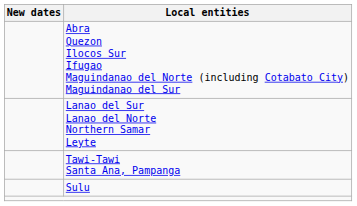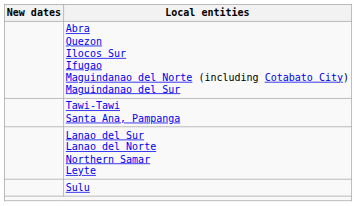rows swapped: Lanao del Sur Lanao del Norte Northern Samar Leyte <-> Tawi-Tawi Santa Ana, Pampanga
